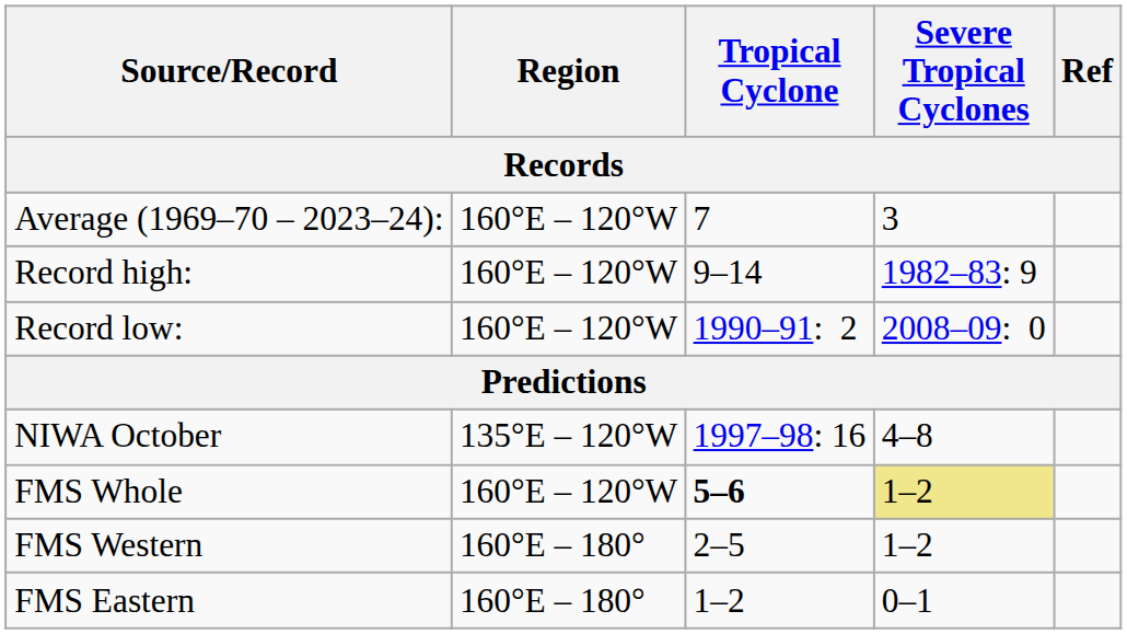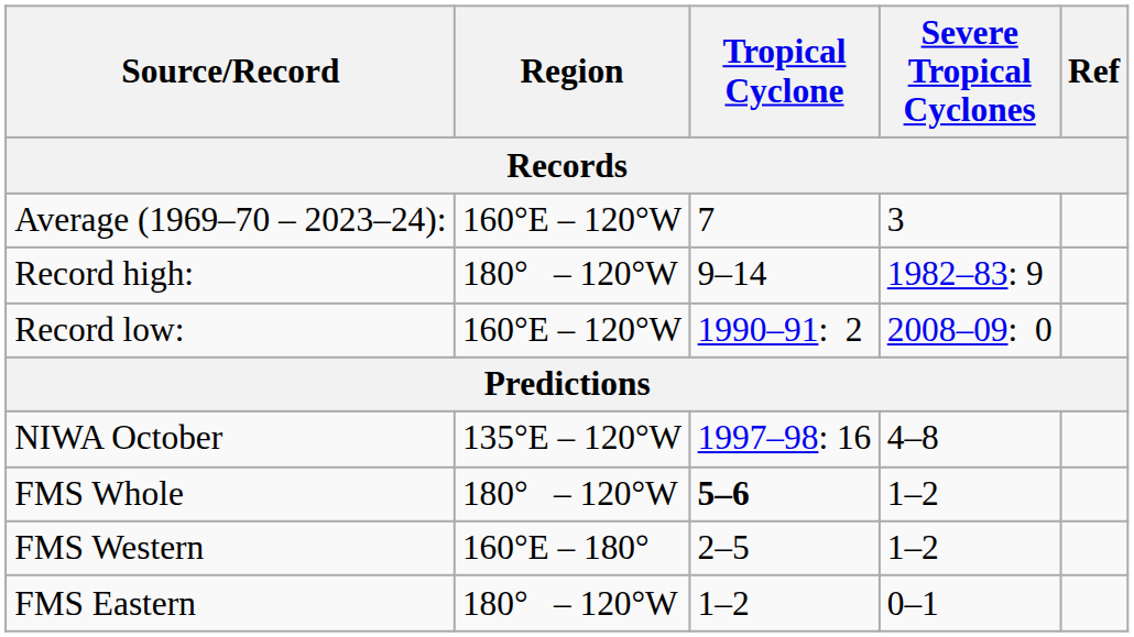Record high: | Region: 160°E – 120°W -> 180° – 120°W
FMS Whole | Region: 160°E – 120°W -> 180° – 120°W
FMS Whole | Severe Tropical Cyclones: khaki background -> no background
FMS Eastern | Region: 160°E – 180° -> 180° – 120°W
